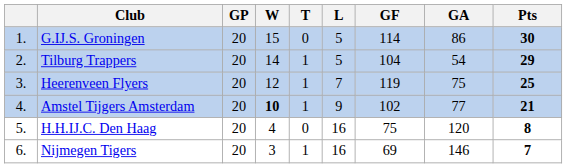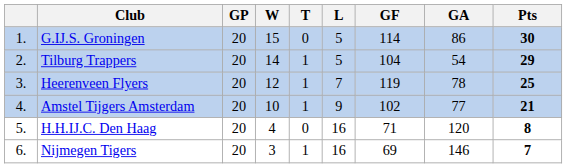Heerenveen Flyers | GA: 75 -> 78
Amstel Tijgers Amsterdam | W: bold -> normal
H.H.IJ.C. Den Haag | GF: 75 -> 71
